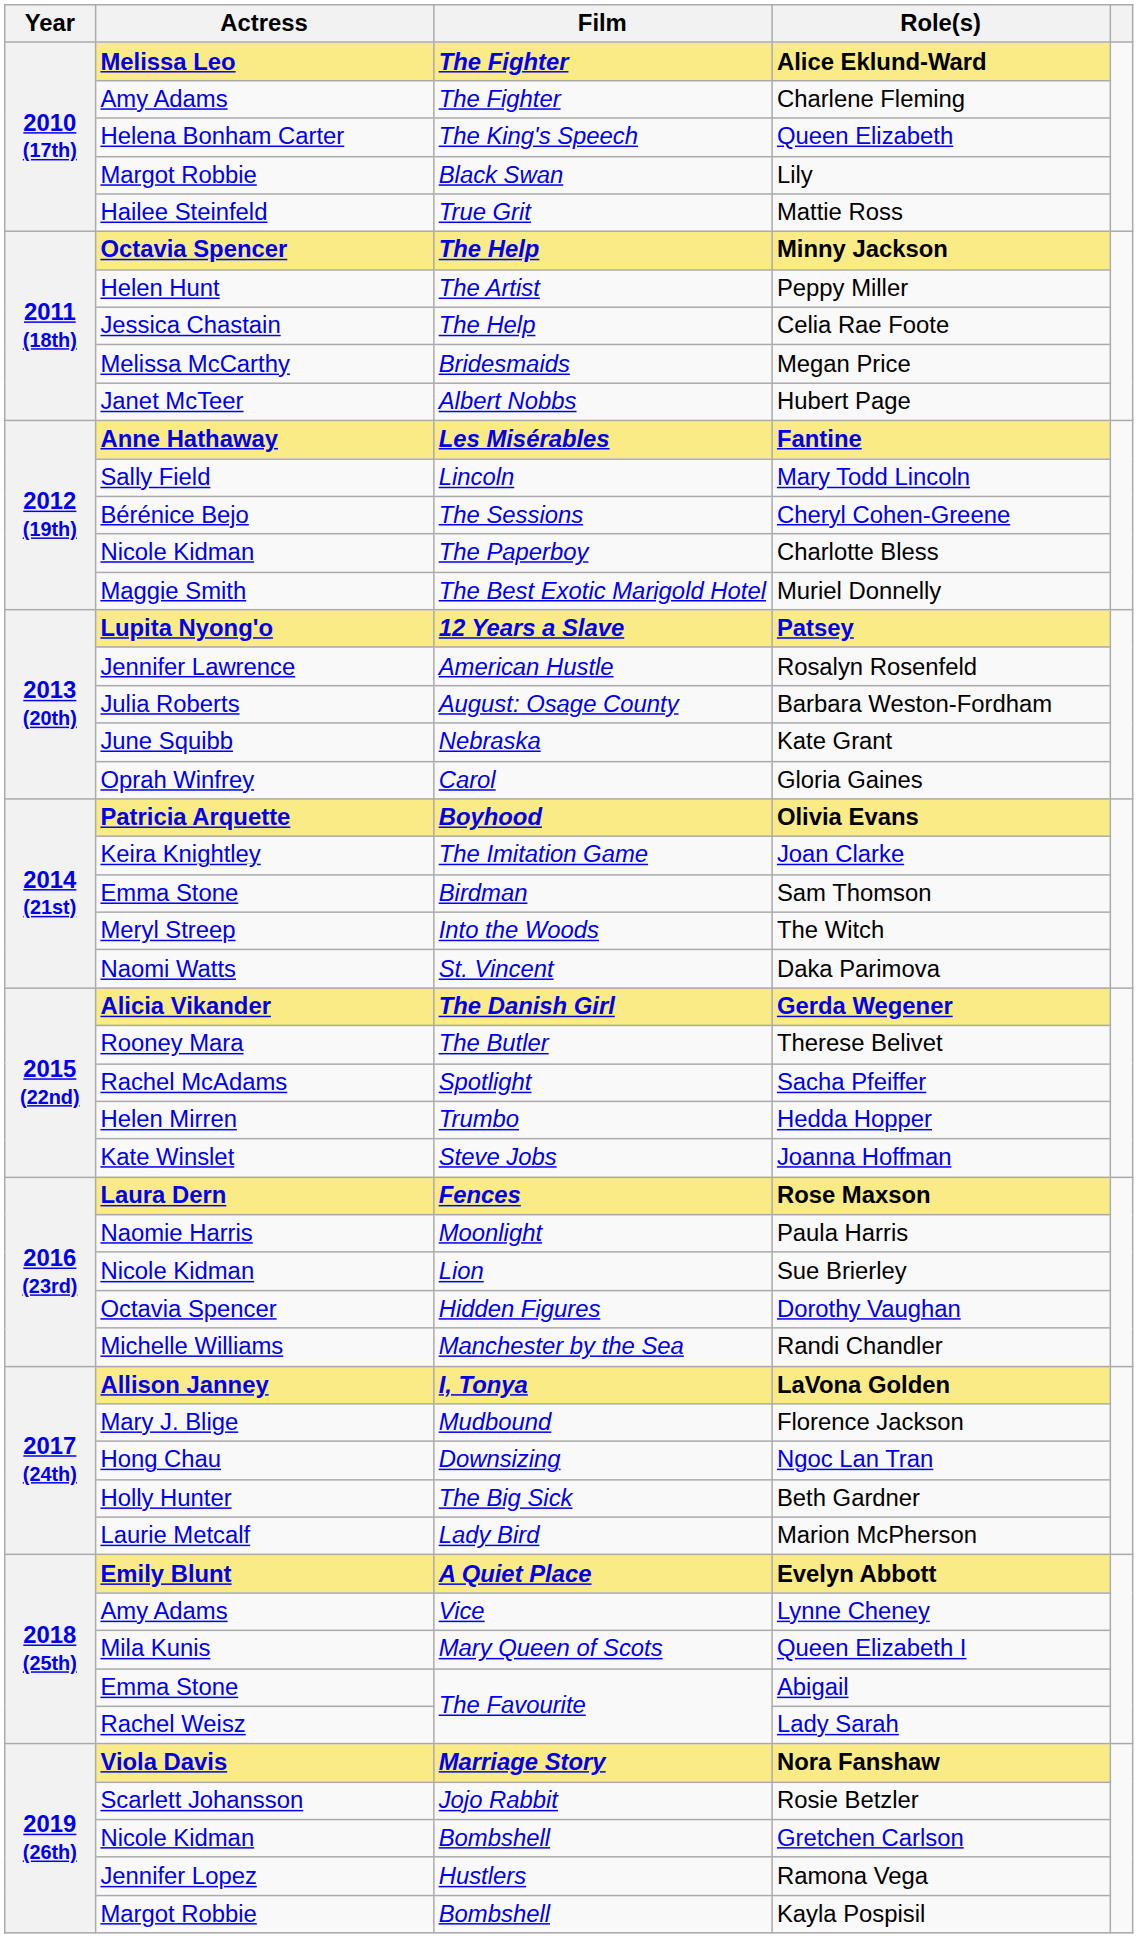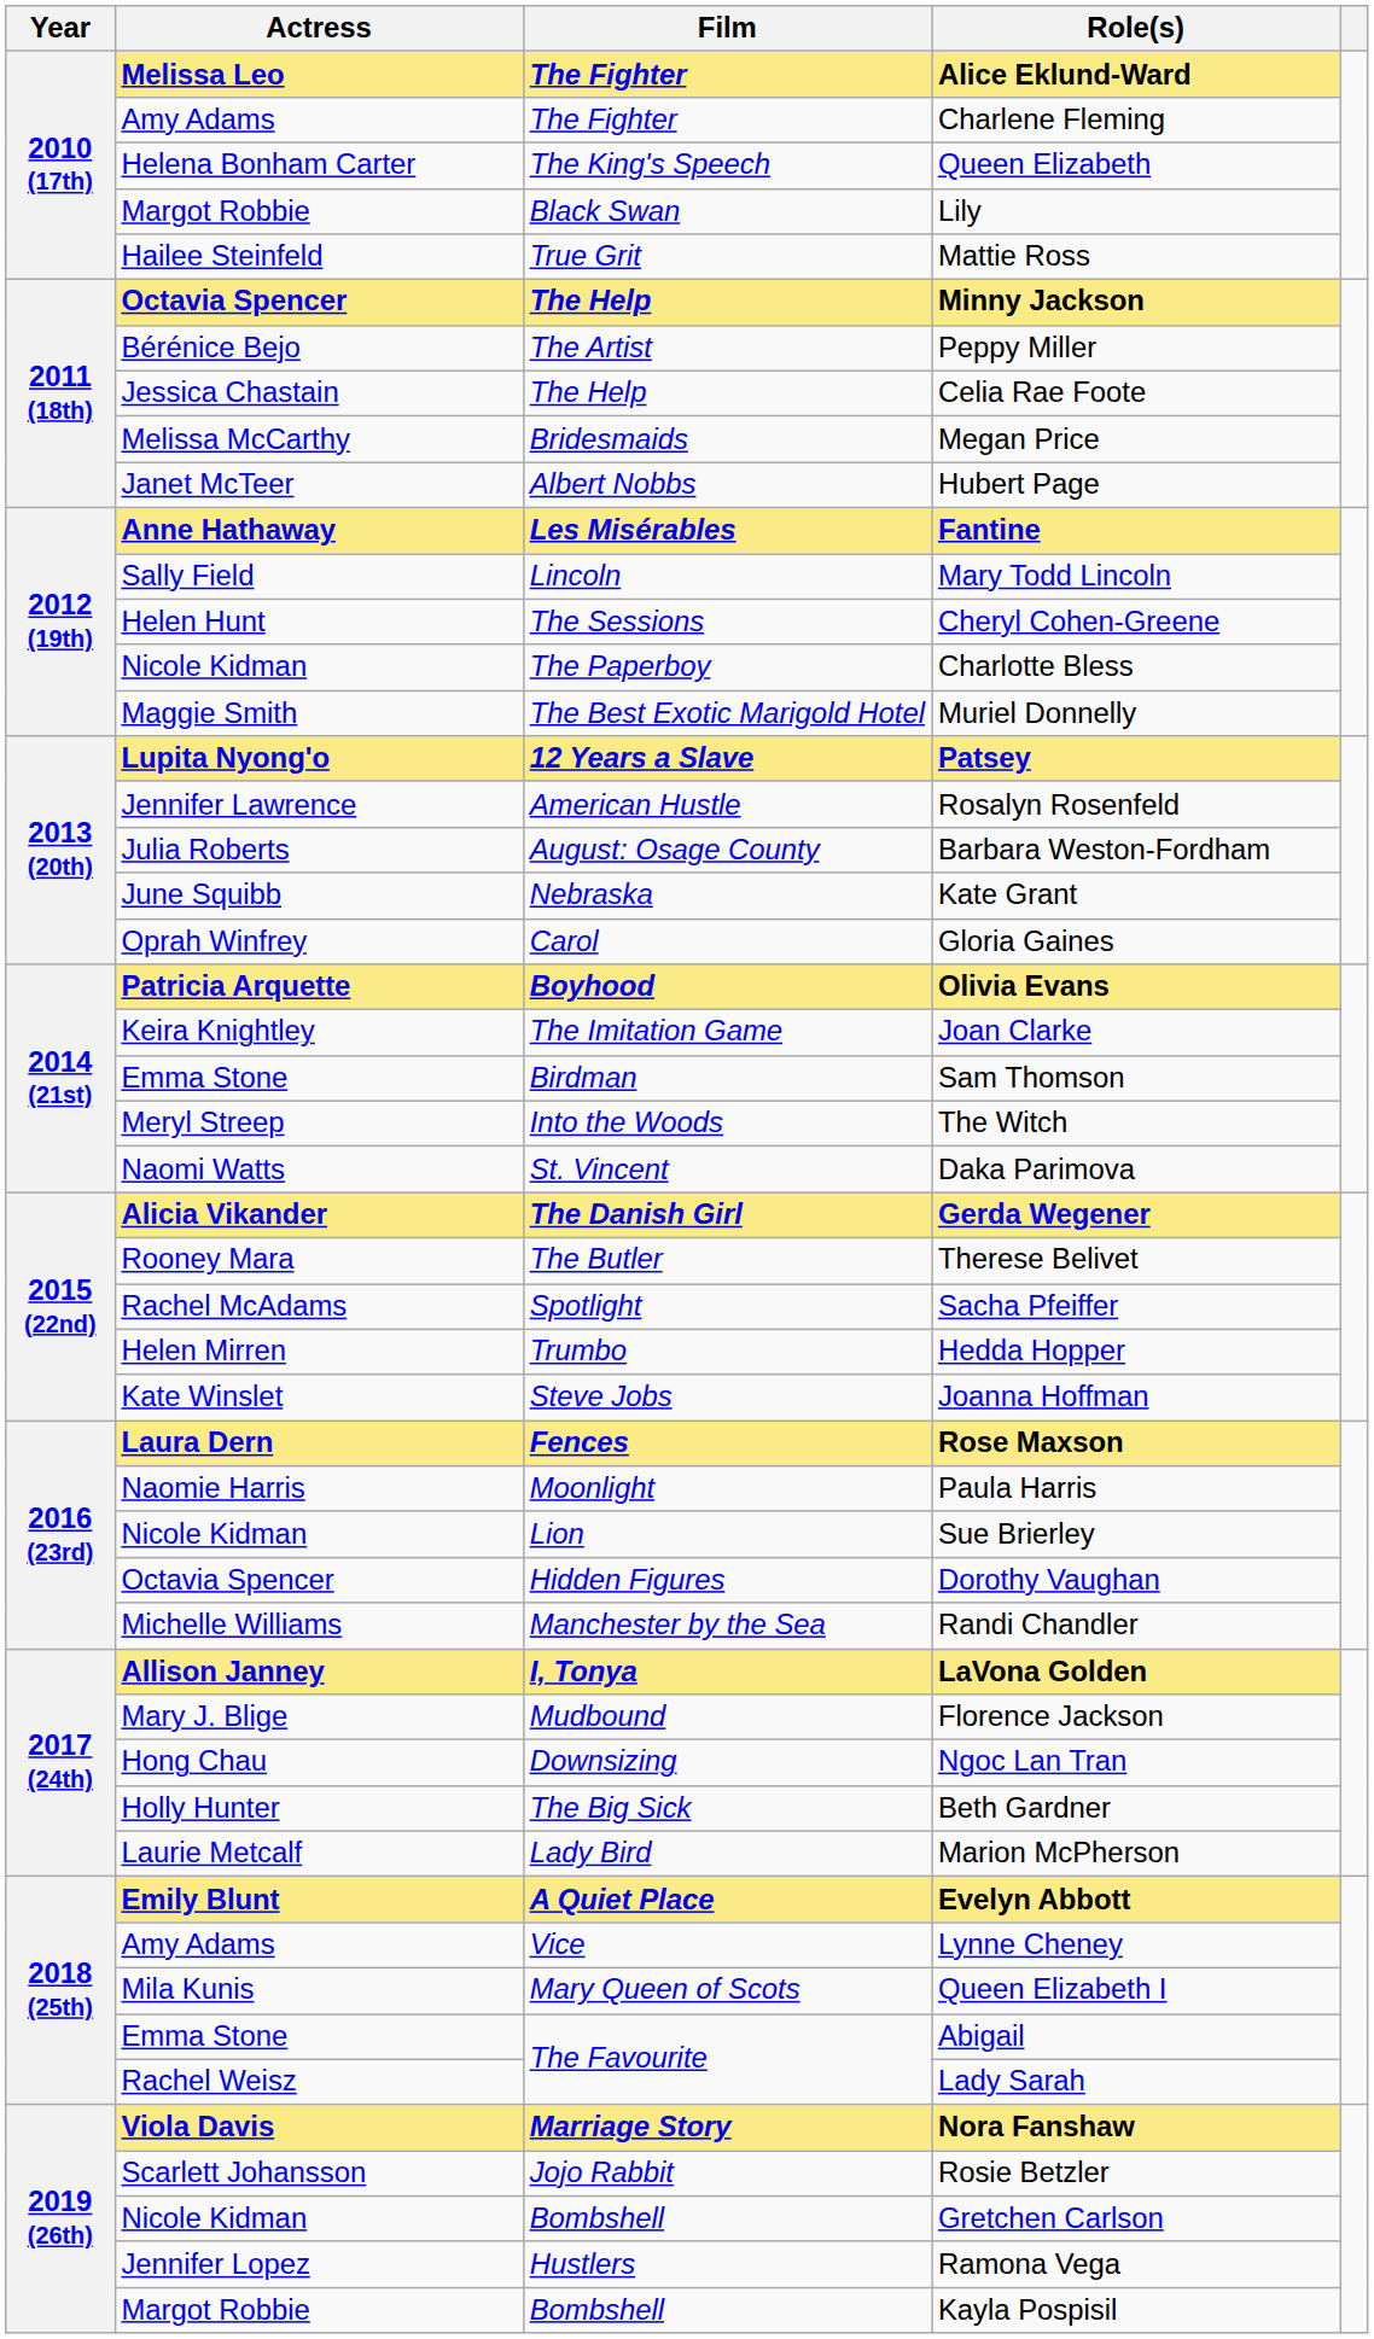Peppy Miller | Actress: Helen Hunt -> Bérénice Bejo
Cheryl Cohen-Greene | Actress: Bérénice Bejo -> Helen Hunt
